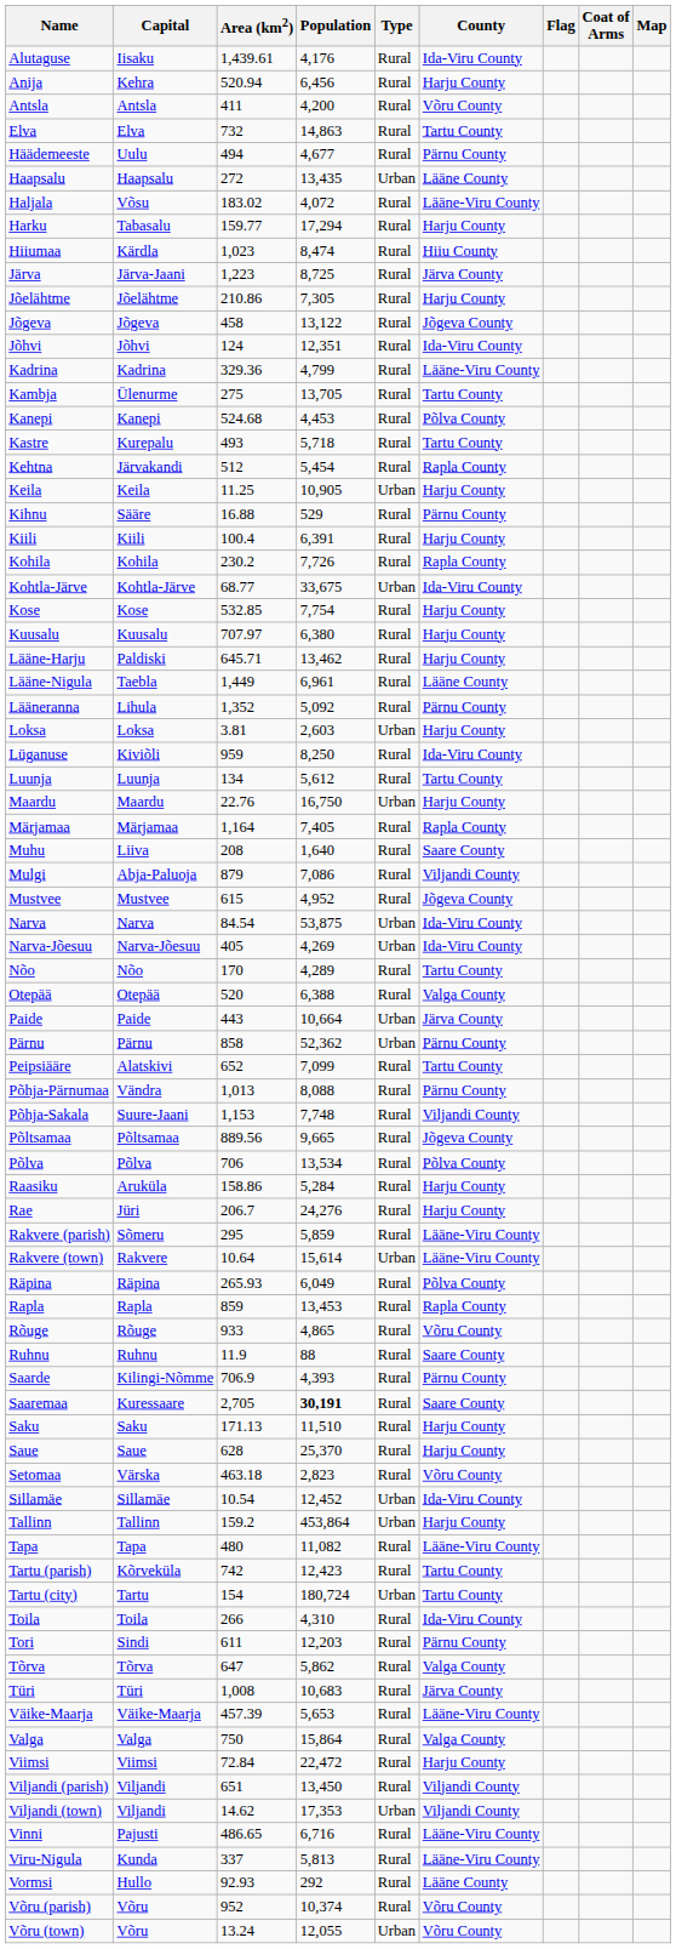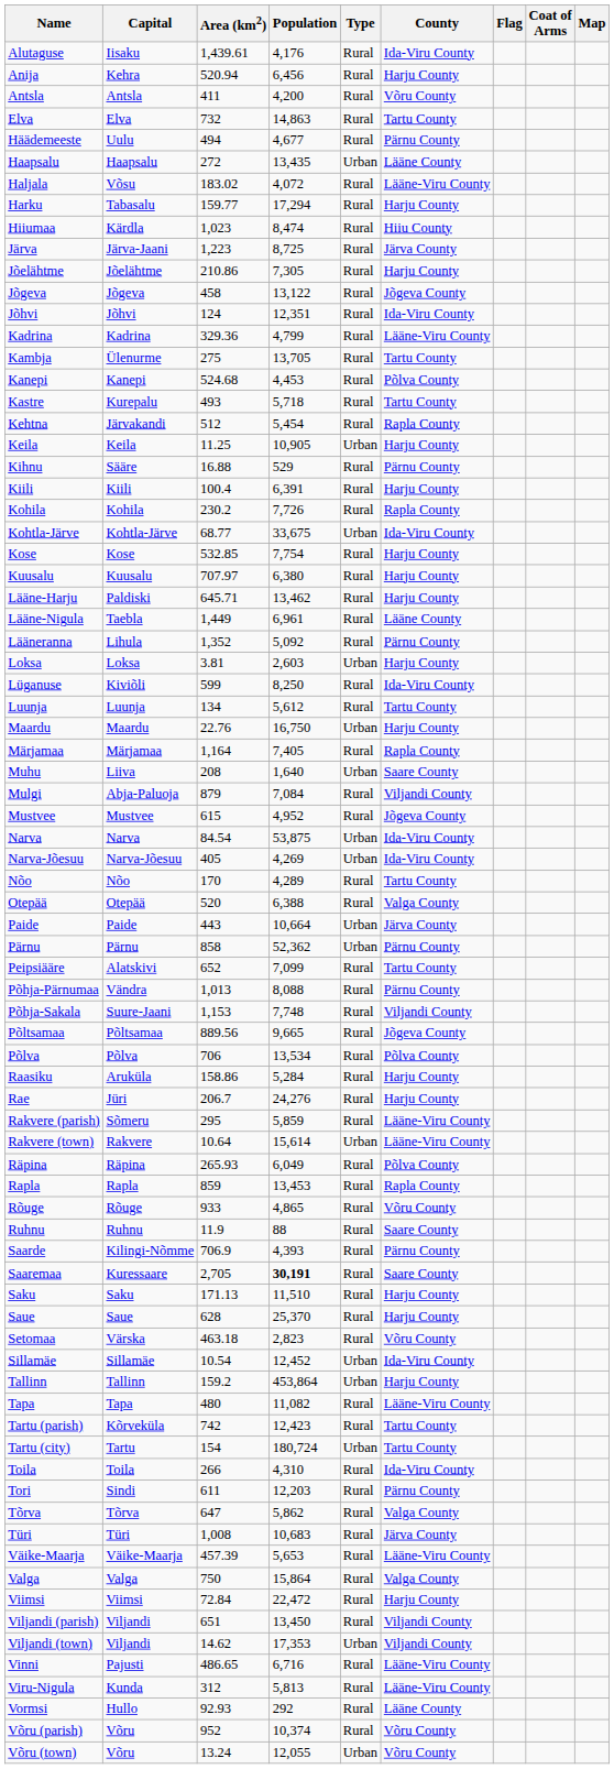Lüganuse | Area (km2): 959 -> 599
Muhu | Type: Rural -> Urban
Mulgi | Population: 7,086 -> 7,084
Viru-Nigula | Area (km2): 337 -> 312
